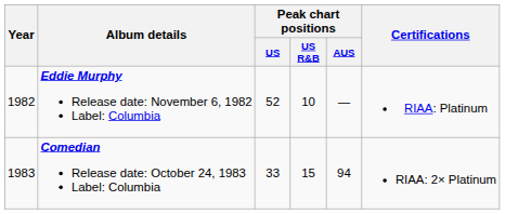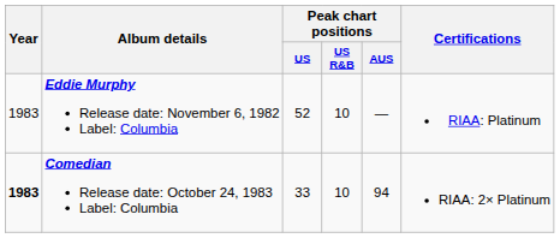Eddie Murphy Release date: November 6, 1982 Label: Columbia | Year: 1982 -> 1983
Comedian Release date: October 24, 1983 Label: Columbia | Year: normal -> bold
Comedian Release date: October 24, 1983 Label: Columbia | Peak chart positions / US R&B: 15 -> 10
